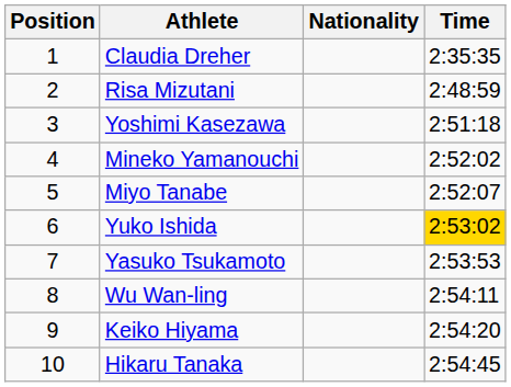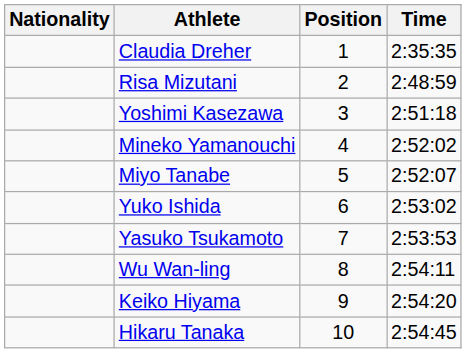columns swapped: Position <-> Nationality
Yuko Ishida | Time: gold background -> no background
